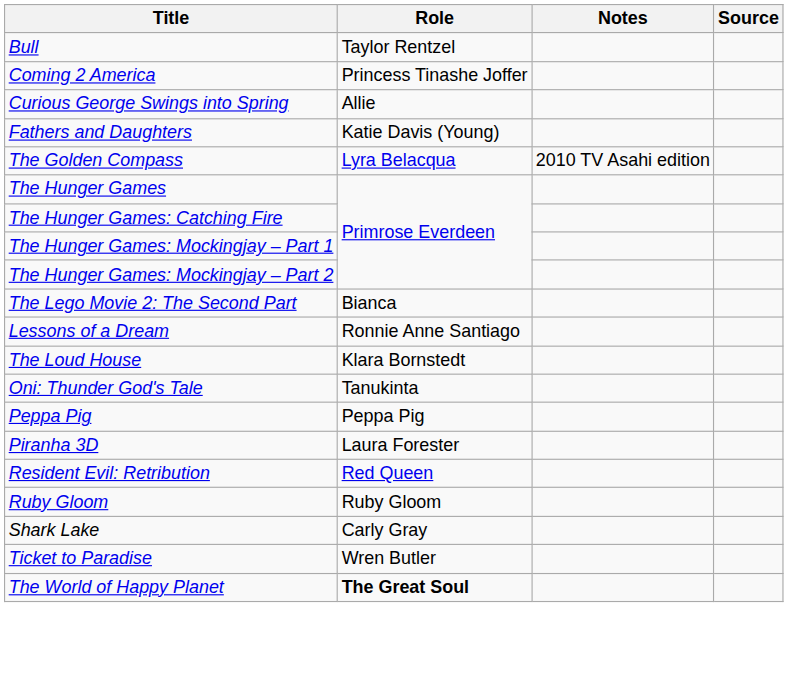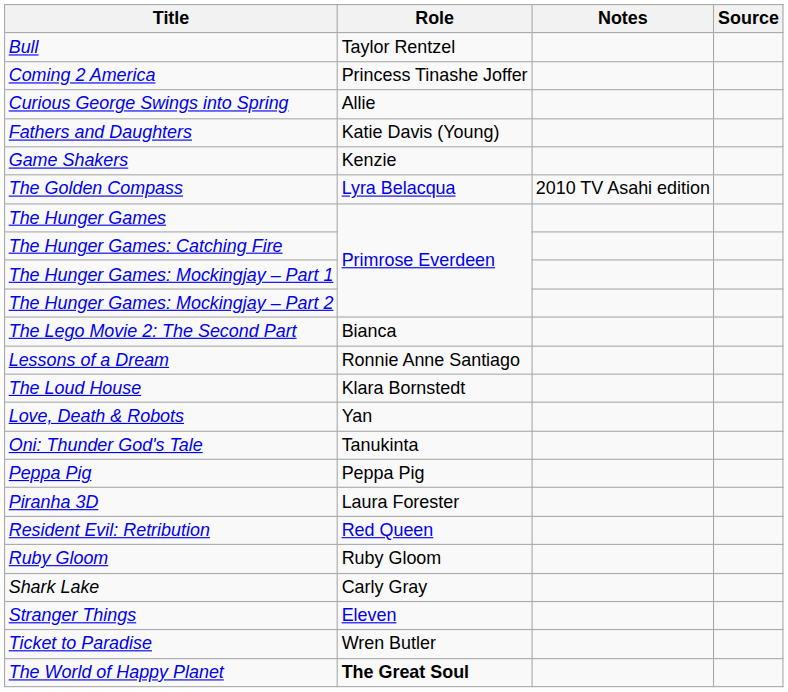+ row: Game Shakers | Kenzie
+ row: Love, Death & Robots | Yan
+ row: Stranger Things | Eleven
